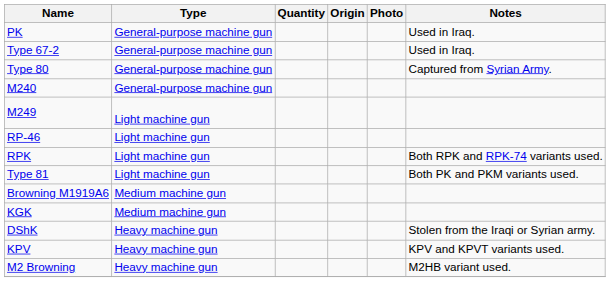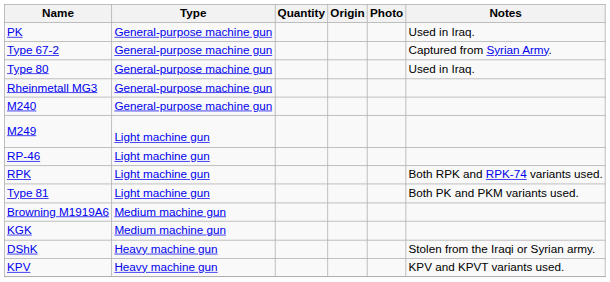Type 67-2 | Notes: Used in Iraq. -> Captured from Syrian Army.
Type 80 | Notes: Captured from Syrian Army. -> Used in Iraq.
+ row: Rheinmetall MG3 | General-purpose machine gun
- row: M2 Browning | Heavy machine gun | M2HB variant used.
